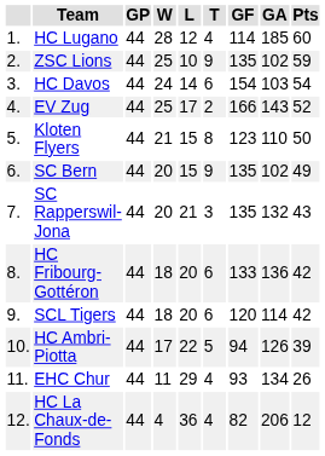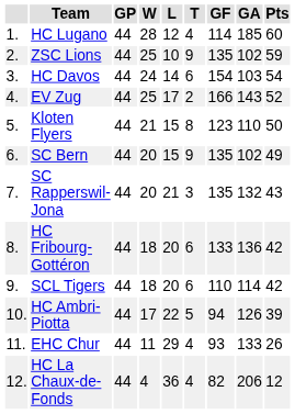SCL Tigers | GF: 120 -> 110
EHC Chur | GA: 134 -> 133
